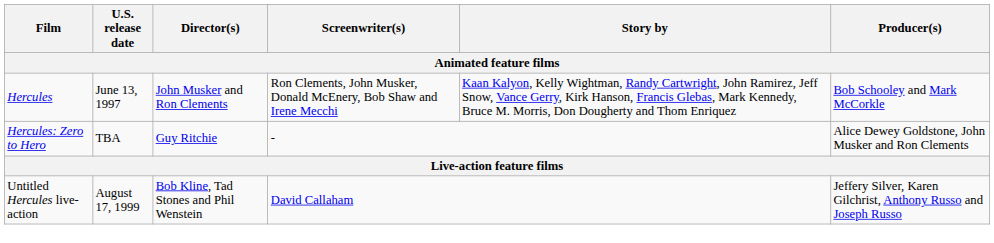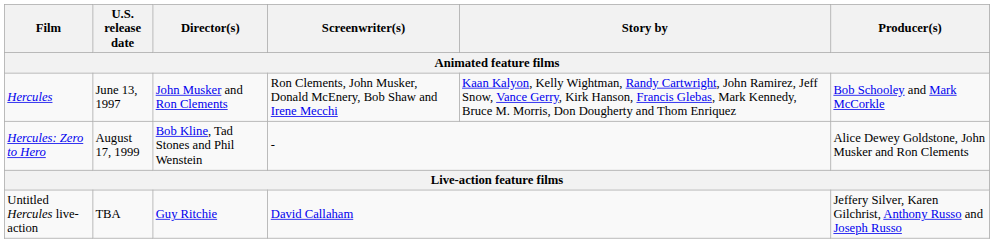Hercules: Zero to Hero | U.S. release date: TBA -> August 17, 1999
Hercules: Zero to Hero | Director(s): Guy Ritchie -> Bob Kline, Tad Stones and Phil Wenstein
Untitled Hercules live-action | U.S. release date: August 17, 1999 -> TBA
Untitled Hercules live-action | Director(s): Bob Kline, Tad Stones and Phil Wenstein -> Guy Ritchie
